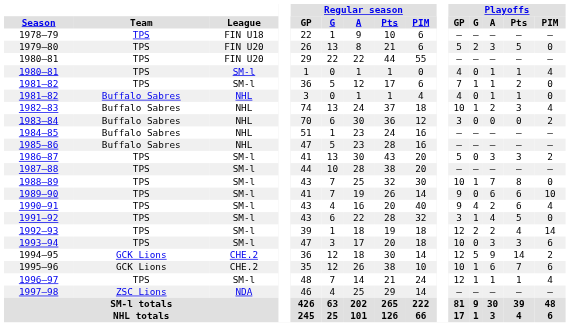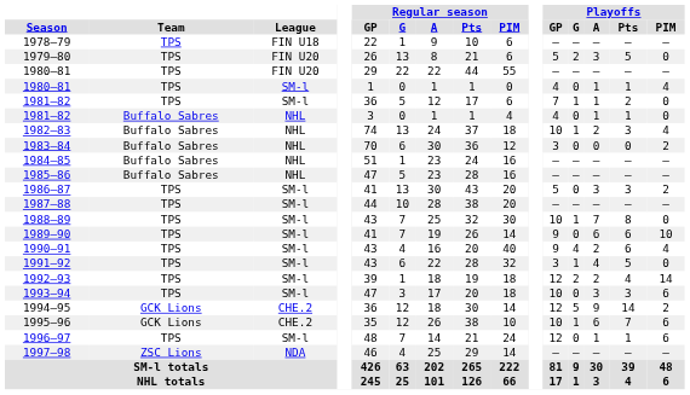1996–97 | Playoffs / G: 1 -> 0
1996–97 | Playoffs / PIM: 4 -> 6
